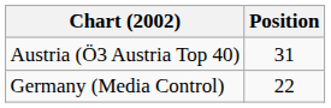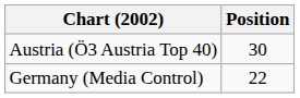Austria (Ö3 Austria Top 40) | Position: 31 -> 30
